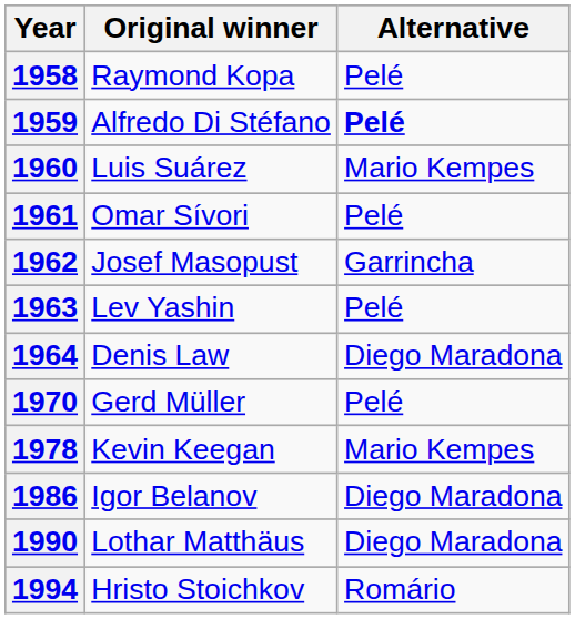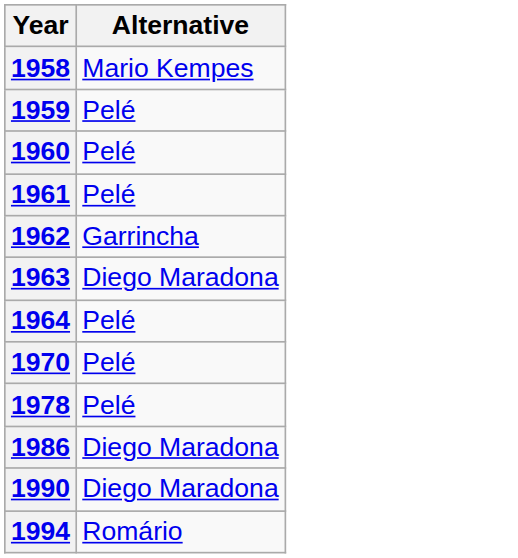- column: Original winner | Raymond Kopa | Alfredo Di Stéfano | Luis Suárez | Omar Sívori | Josef Masopust | Lev Yashin | Denis Law | Gerd Müller | Kevin Keegan | Igor Belanov | Lothar Matthäus | Hristo Stoichkov
1958 | Alternative: Pelé -> Mario Kempes
1959 | Alternative: bold -> normal
1960 | Alternative: Mario Kempes -> Pelé
1963 | Alternative: Pelé -> Diego Maradona
1964 | Alternative: Diego Maradona -> Pelé
1978 | Alternative: Mario Kempes -> Pelé
